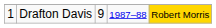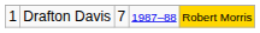Drafton Davis | column 3: 9 -> 7
